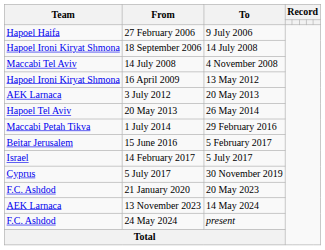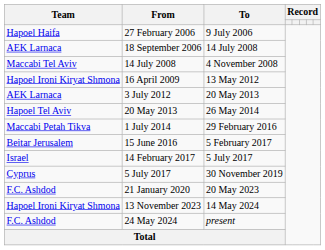18 September 2006 | Team: Hapoel Ironi Kiryat Shmona -> AEK Larnaca
13 November 2023 | Team: AEK Larnaca -> Hapoel Ironi Kiryat Shmona
